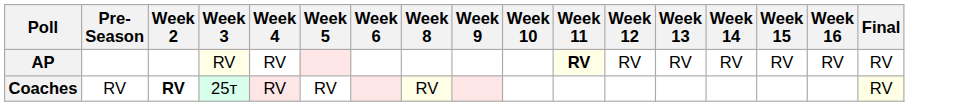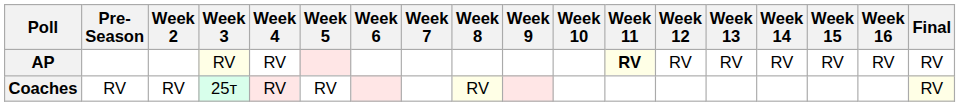+ column: Week 7
Coaches | Week 2: bold -> normal
